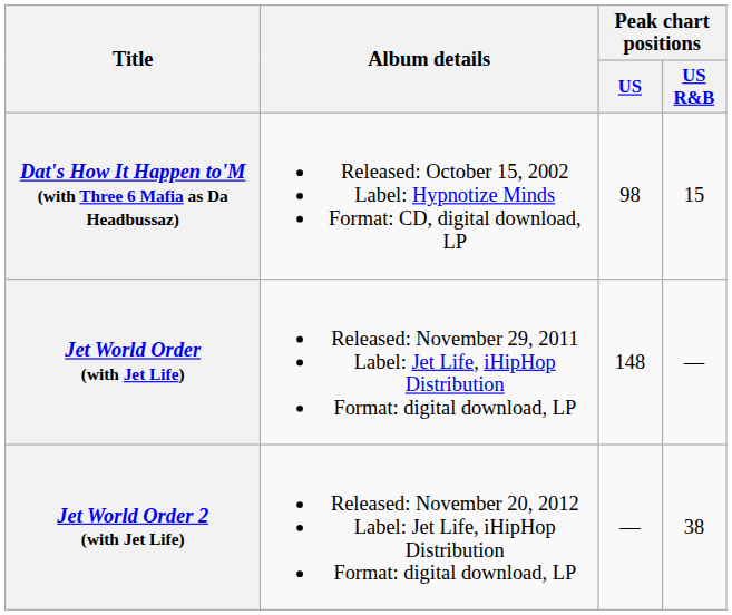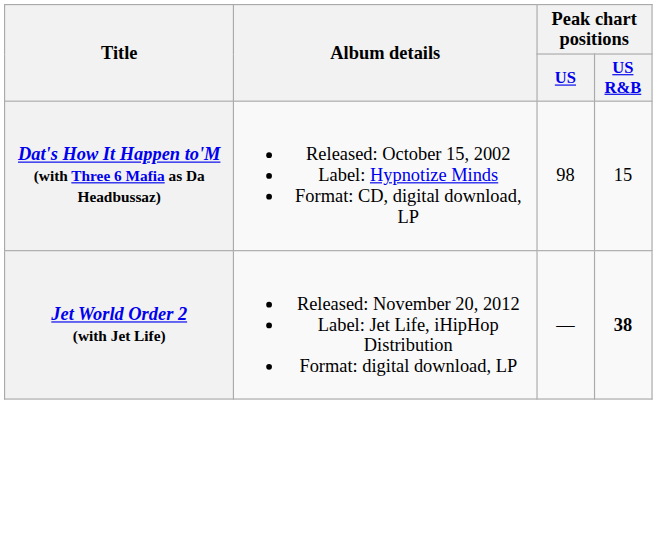- row: Jet World Order (with Jet Life) | Released: November 29, 2011 Label: Jet Life, iHipHop Distribution Format: digital download, LP | 148 | —
Jet World Order 2 (with Jet Life) | Peak chart positions / US R&B: normal -> bold
